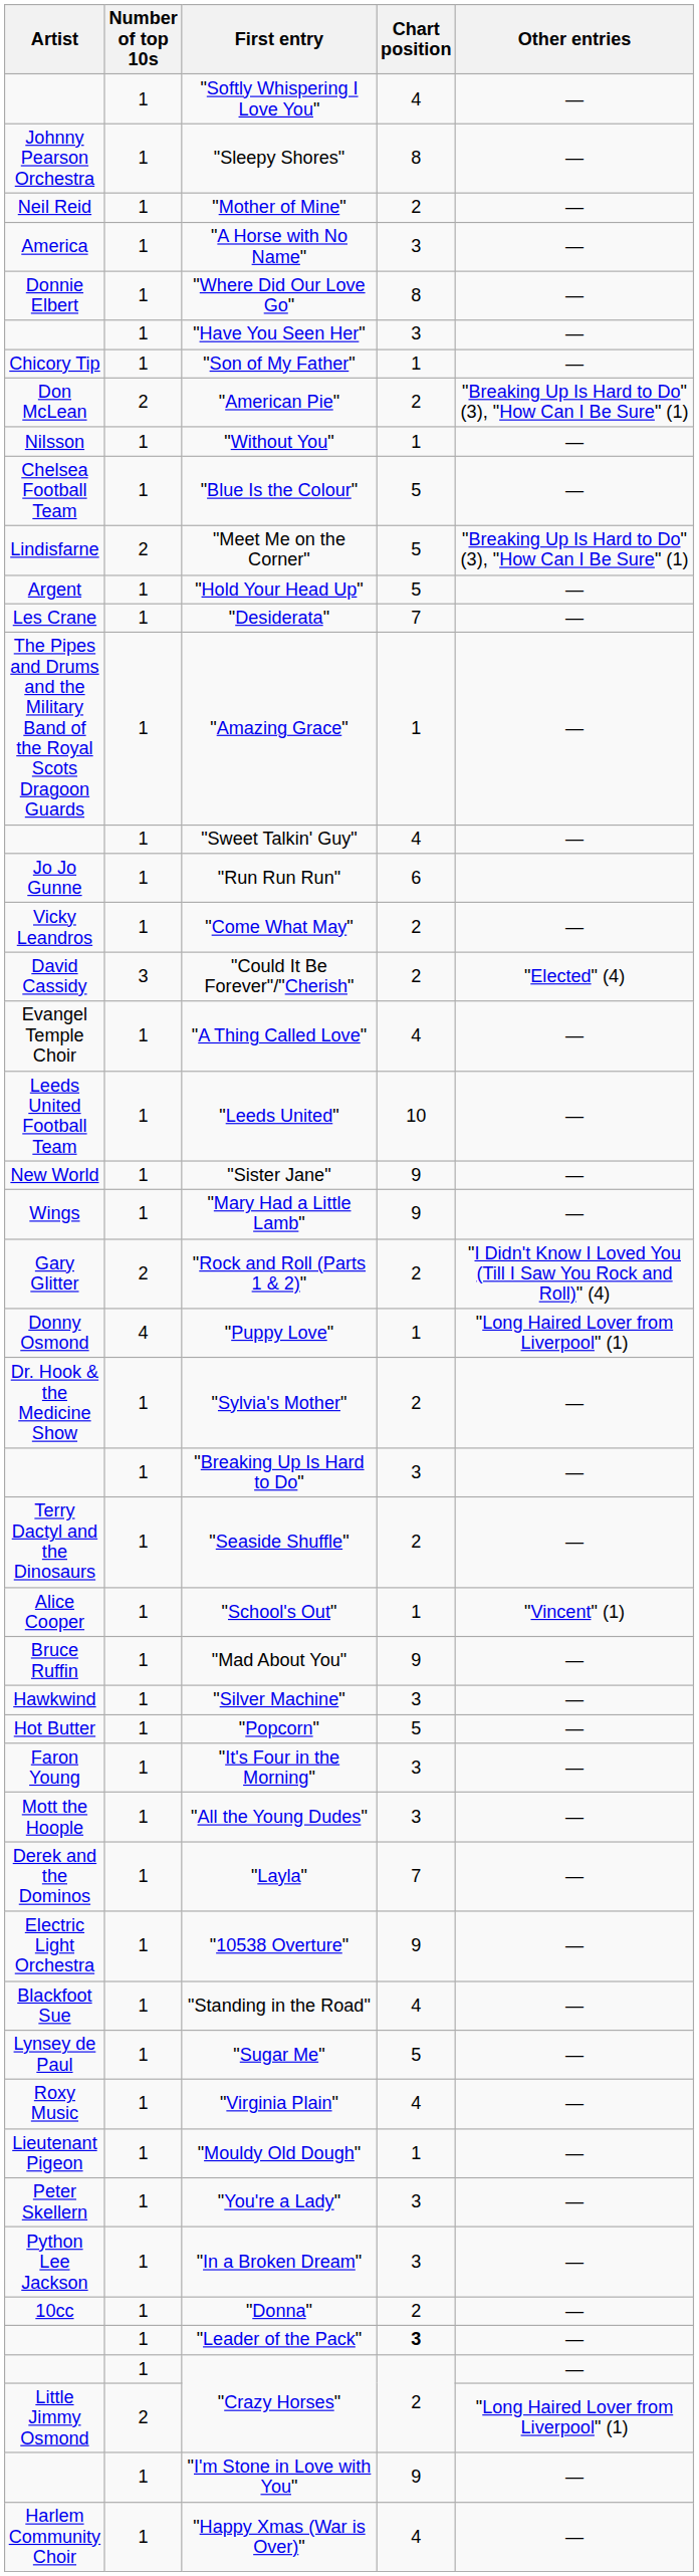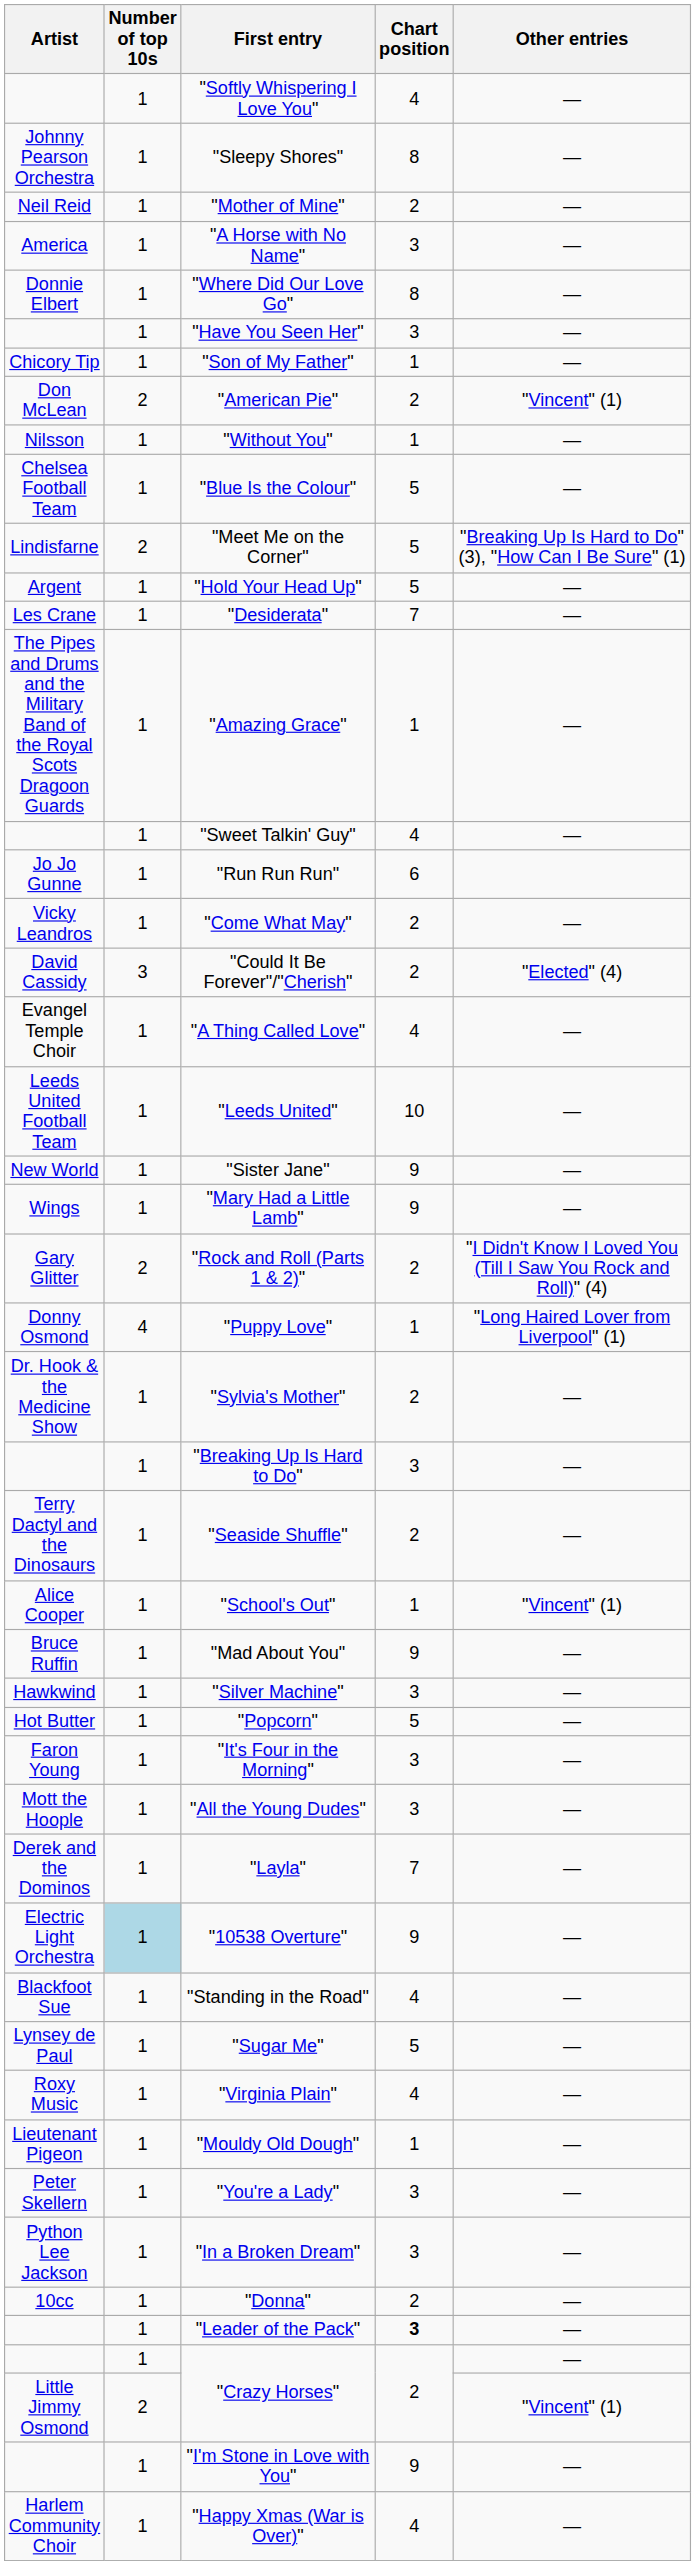"American Pie" | Other entries: "Breaking Up Is Hard to Do" (3), "How Can I Be Sure" (1) -> "Vincent" (1)
"10538 Overture" | Number of top 10s: no background -> lightblue background
Little Jimmy Osmond / "Crazy Horses" | Other entries: "Long Haired Lover from Liverpool" (1) -> "Vincent" (1)
